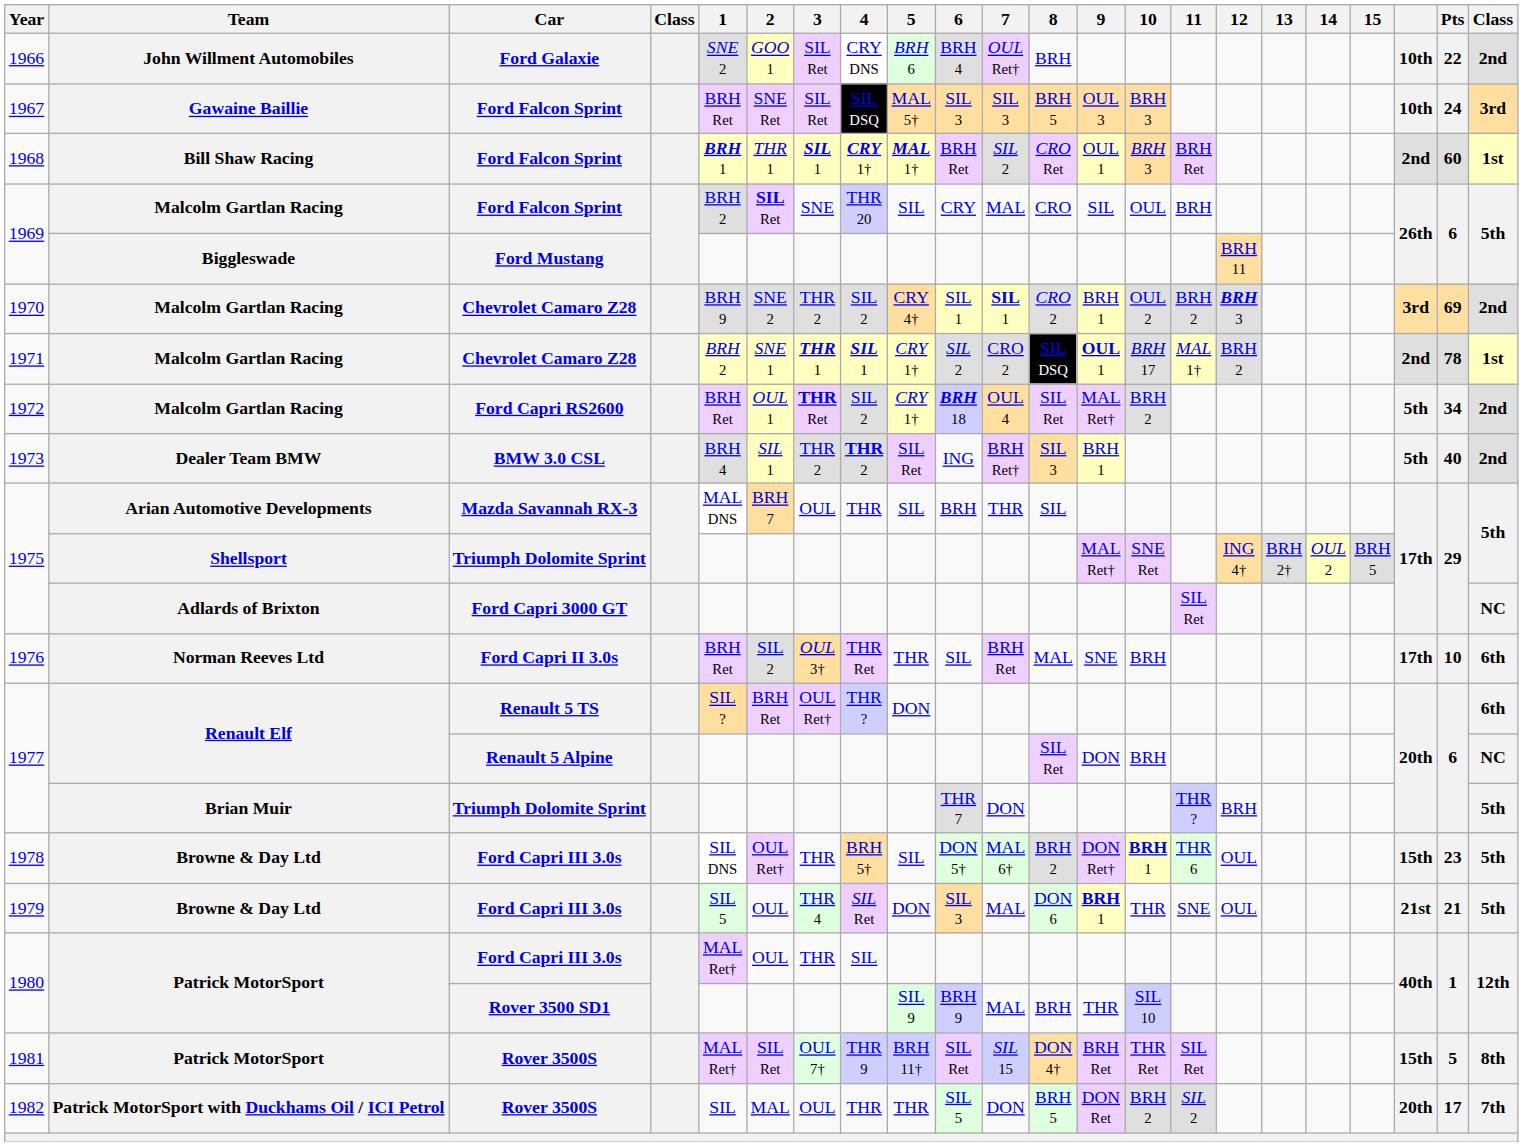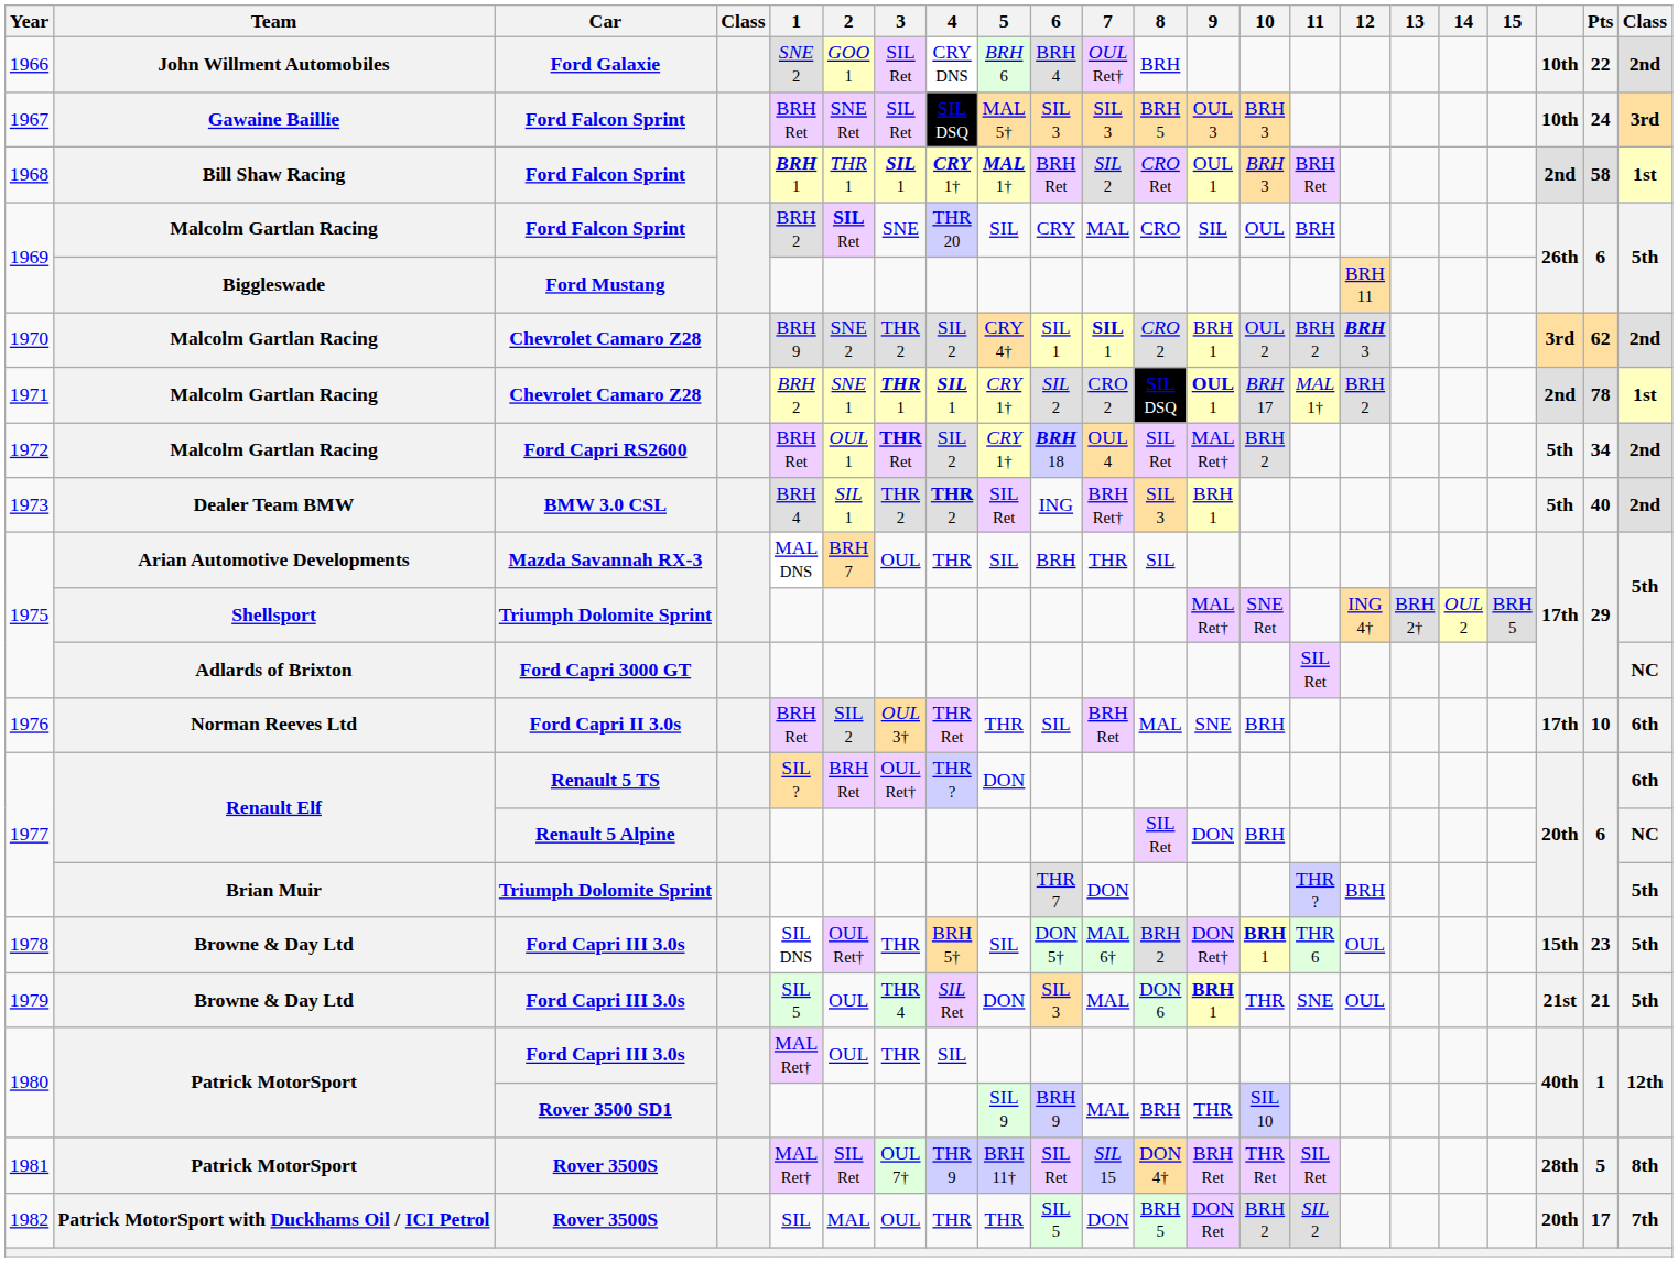1968 | Pts: 60 -> 58
1970 | Pts: 69 -> 62
1981 | column 20: 15th -> 28th
